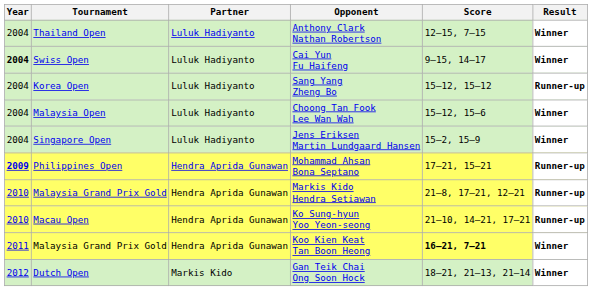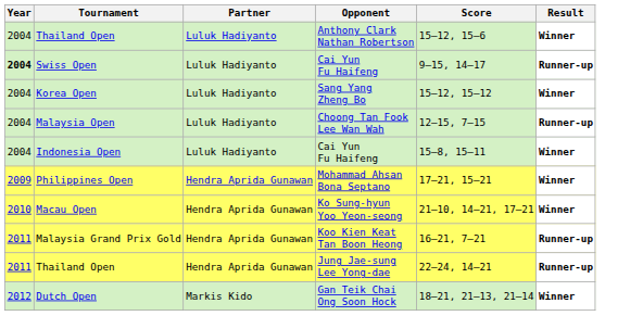Anthony Clark Nathan Robertson | Score: 12–15, 7–15 -> 15–12, 15–6
Swiss Open / Cai Yun Fu Haifeng | Result: Winner -> Runner-up
Sang Yang Zheng Bo | Result: Runner-up -> Winner
Choong Tan Fook Lee Wan Wah | Score: 15–12, 15–6 -> 12–15, 7–15
Choong Tan Fook Lee Wan Wah | Result: Winner -> Runner-up
- row: 2004 | Singapore Open | Luluk Hadiyanto | Jens Eriksen Martin Lundgaard Hansen | 15–2, 15–9 | Winner
+ row: 2004 | Indonesia Open | Luluk Hadiyanto | Cai Yun Fu Haifeng | 15–8, 15–11 | Winner
Mohammad Ahsan Bona Septano | Year: bold -> normal
Mohammad Ahsan Bona Septano | Result: Runner-up -> Winner
- row: 2010 | Malaysia Grand Prix Gold | Hendra Aprida Gunawan | Markis Kido Hendra Setiawan | 21–8, 17–21, 12–21 | Runner-up
Ko Sung-hyun Yoo Yeon-seong | Result: Runner-up -> Winner
Koo Kien Keat Tan Boon Heong | Score: bold -> normal
Koo Kien Keat Tan Boon Heong | Result: Winner -> Runner-up
+ row: 2011 | Thailand Open | Hendra Aprida Gunawan | Jung Jae-sung Lee Yong-dae | 22–24, 14–21 | Runner-up
